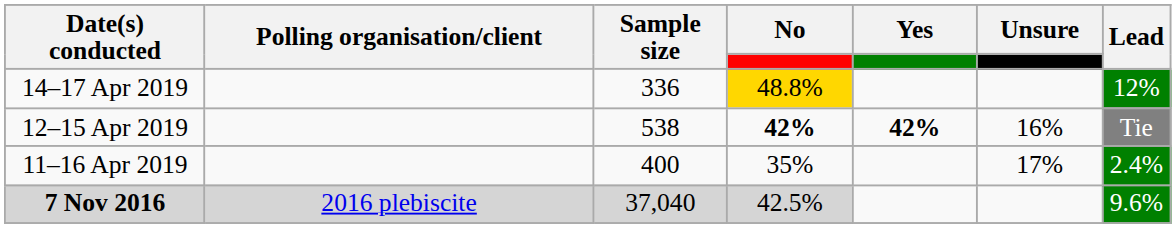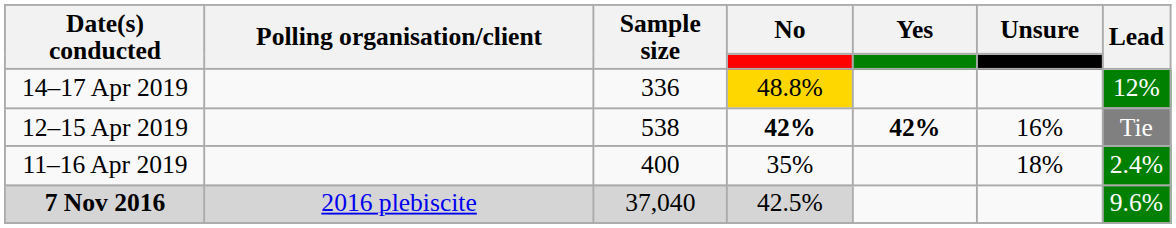11–16 Apr 2019 | Unsure: 17% -> 18%
